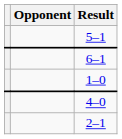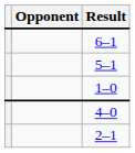rows swapped: 6–1 <-> 5–1
